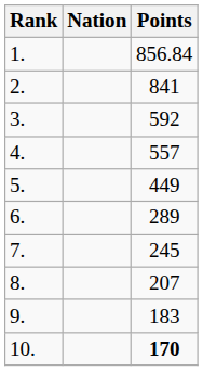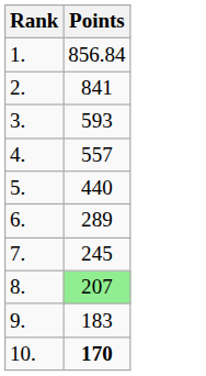- column: Nation
3. | Points: 592 -> 593
5. | Points: 449 -> 440
8. | Points: no background -> lightgreen background
